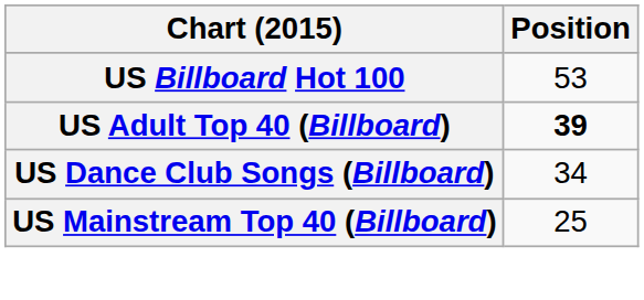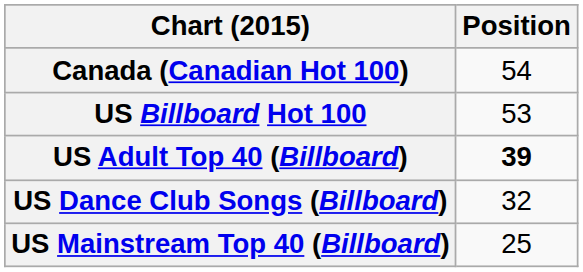+ row: Canada (Canadian Hot 100) | 54
US Dance Club Songs (Billboard) | Position: 34 -> 32
